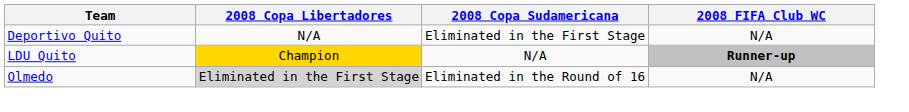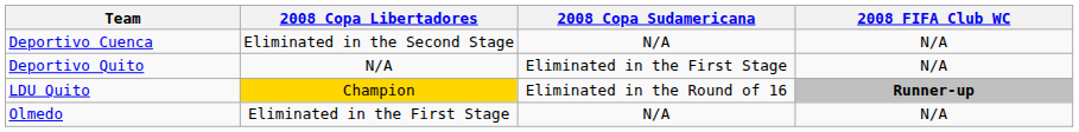+ row: Deportivo Cuenca | Eliminated in the Second Stage | N/A | N/A
LDU Quito | 2008 Copa Sudamericana: N/A -> Eliminated in the Round of 16
Olmedo | 2008 Copa Libertadores: lightgrey background -> no background
Olmedo | 2008 Copa Sudamericana: Eliminated in the Round of 16 -> N/A
